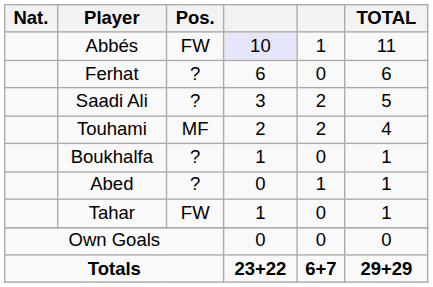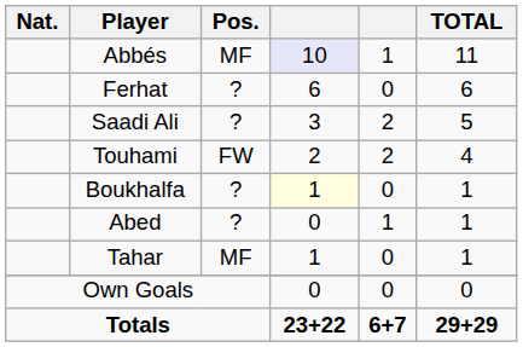Abbés | Pos.: FW -> MF
Touhami | Pos.: MF -> FW
Boukhalfa | column 4: no background -> lightyellow background
Tahar | Pos.: FW -> MF
